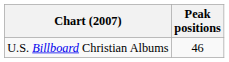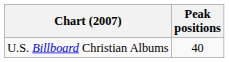U.S. Billboard Christian Albums | Peak positions: 46 -> 40
